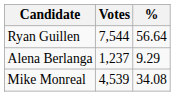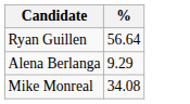- column: Votes | 7,544 | 1,237 | 4,539
